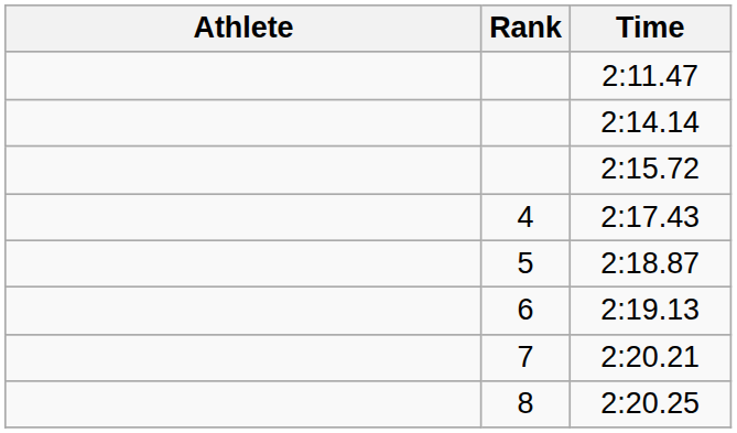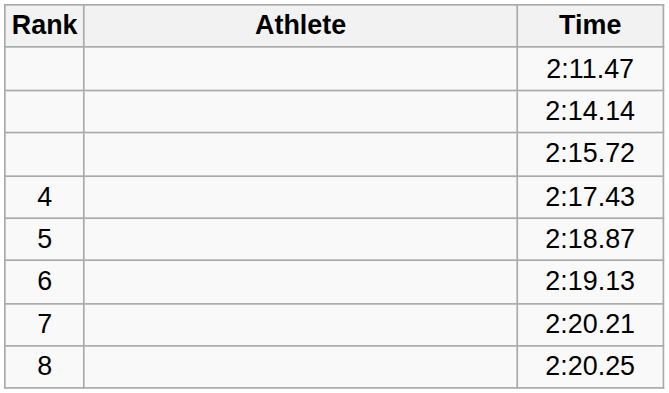columns swapped: Rank <-> Athlete
